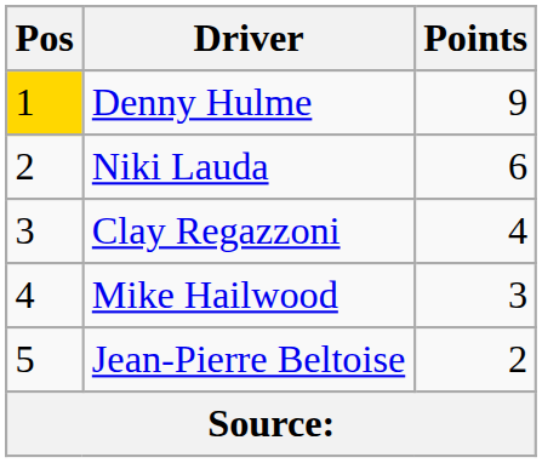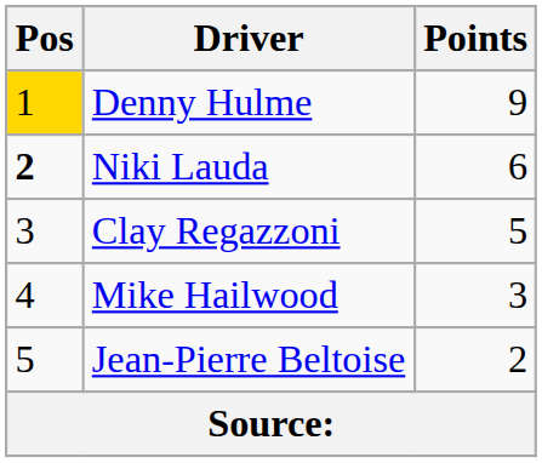Niki Lauda | Pos: normal -> bold
Clay Regazzoni | Points: 4 -> 5
